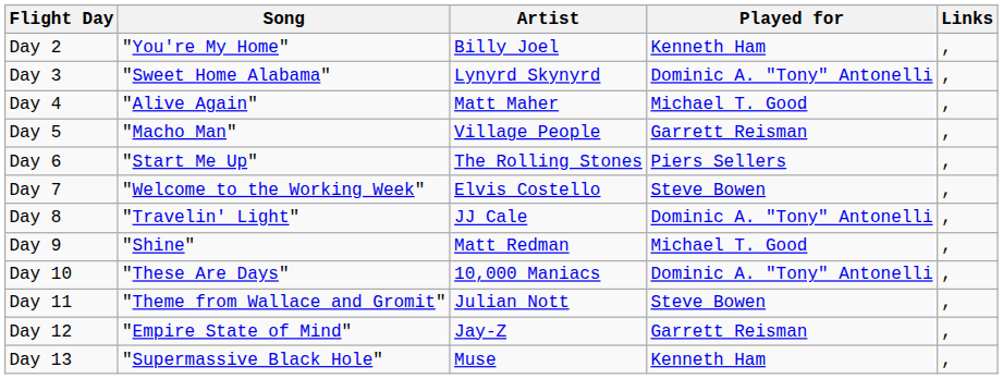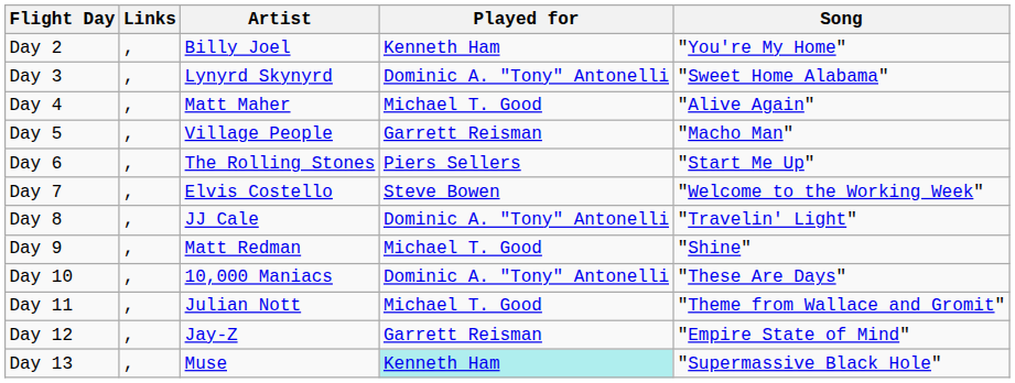columns swapped: Song <-> Links
Day 11 | Played for: Steve Bowen -> Michael T. Good
Day 13 | Played for: no background -> paleturquoise background
